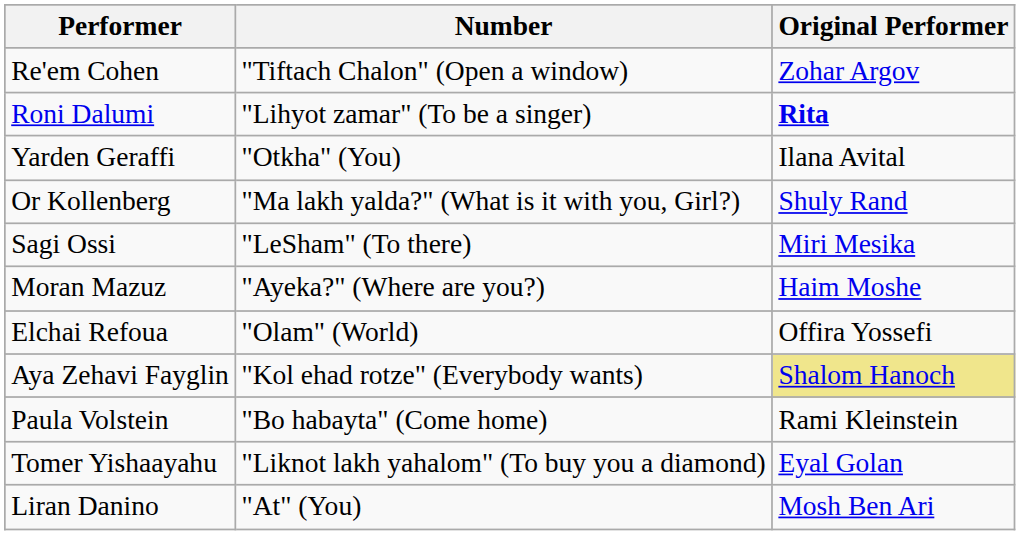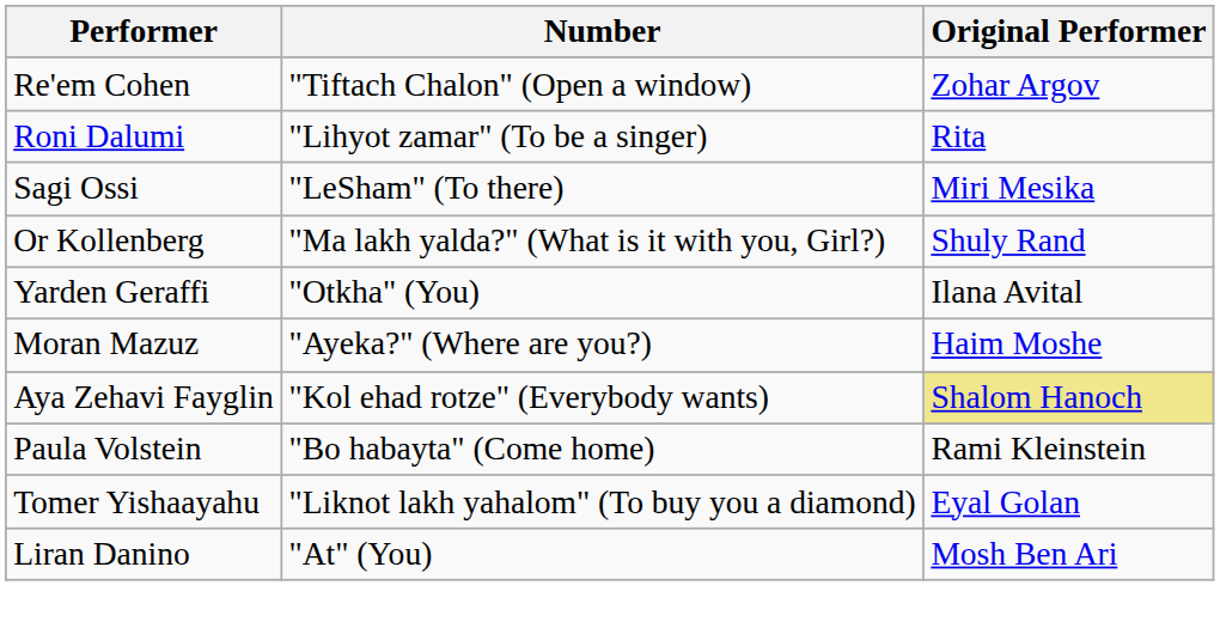Roni Dalumi | Original Performer: bold -> normal
rows swapped: Sagi Ossi <-> Yarden Geraffi
- row: Elchai Refoua | "Olam" (World) | Offira Yossefi
